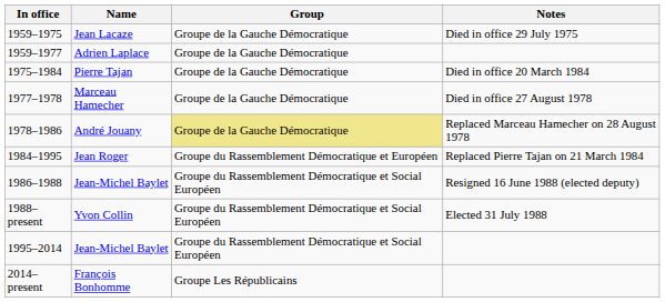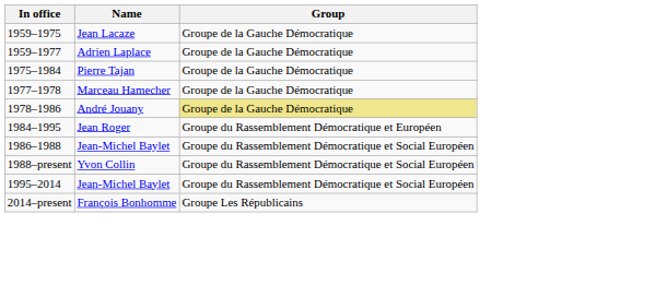- column: Notes | Died in office 29 July 1975 | Died in office 20 March 1984 | Died in office 27 August 1978 | Replaced Marceau Hamecher on 28 August 1978 | Replaced Pierre Tajan on 21 March 1984 | Resigned 16 June 1988 (elected deputy) | Elected 31 July 1988
